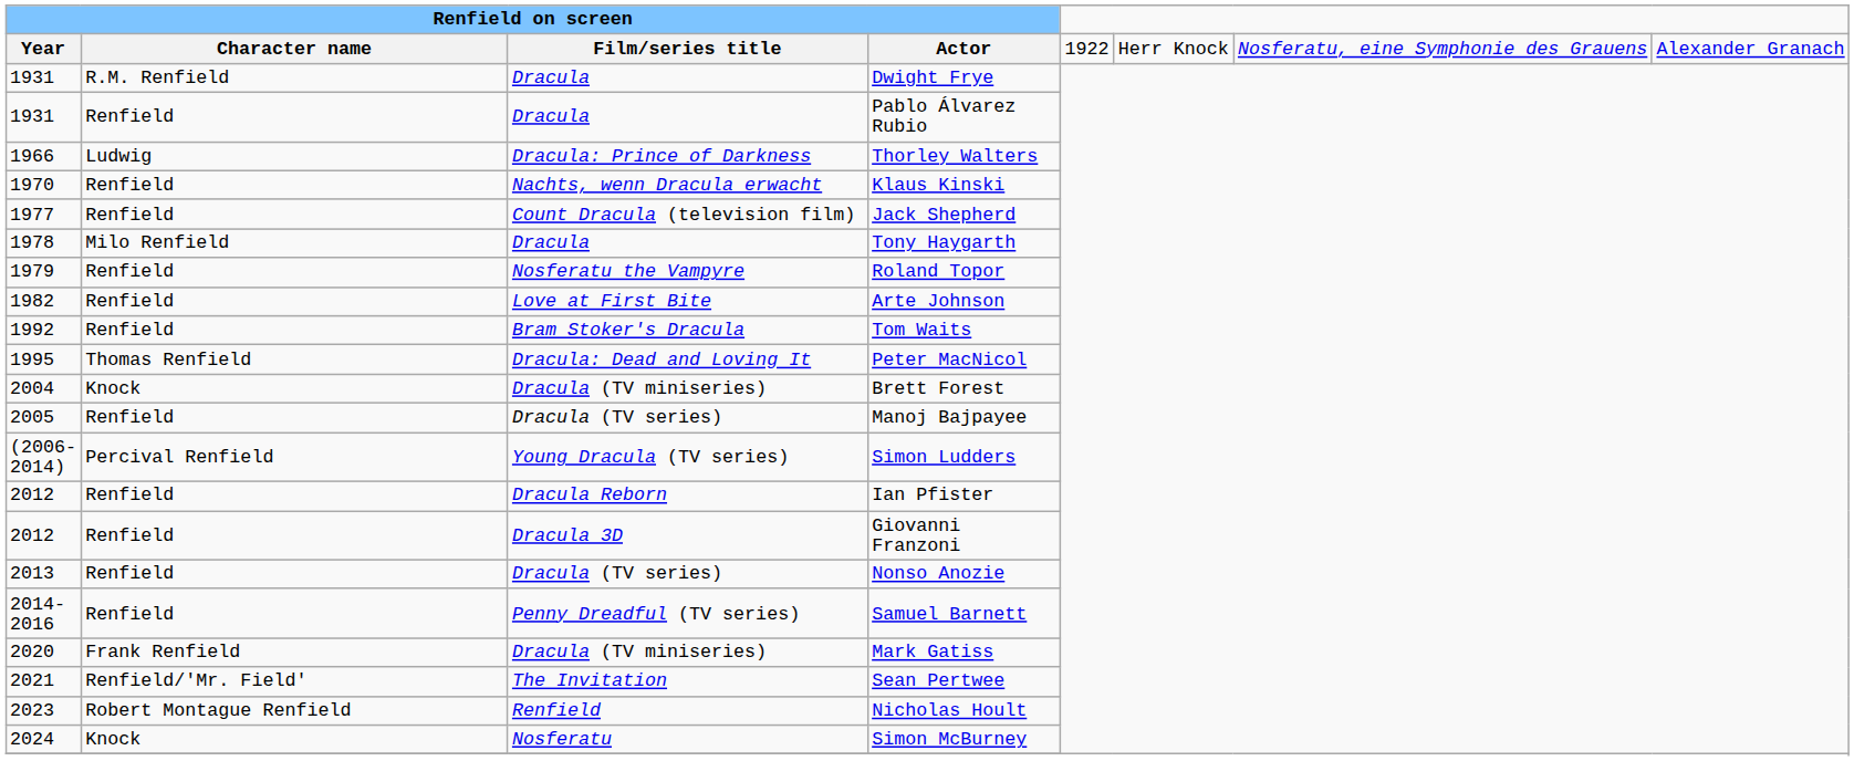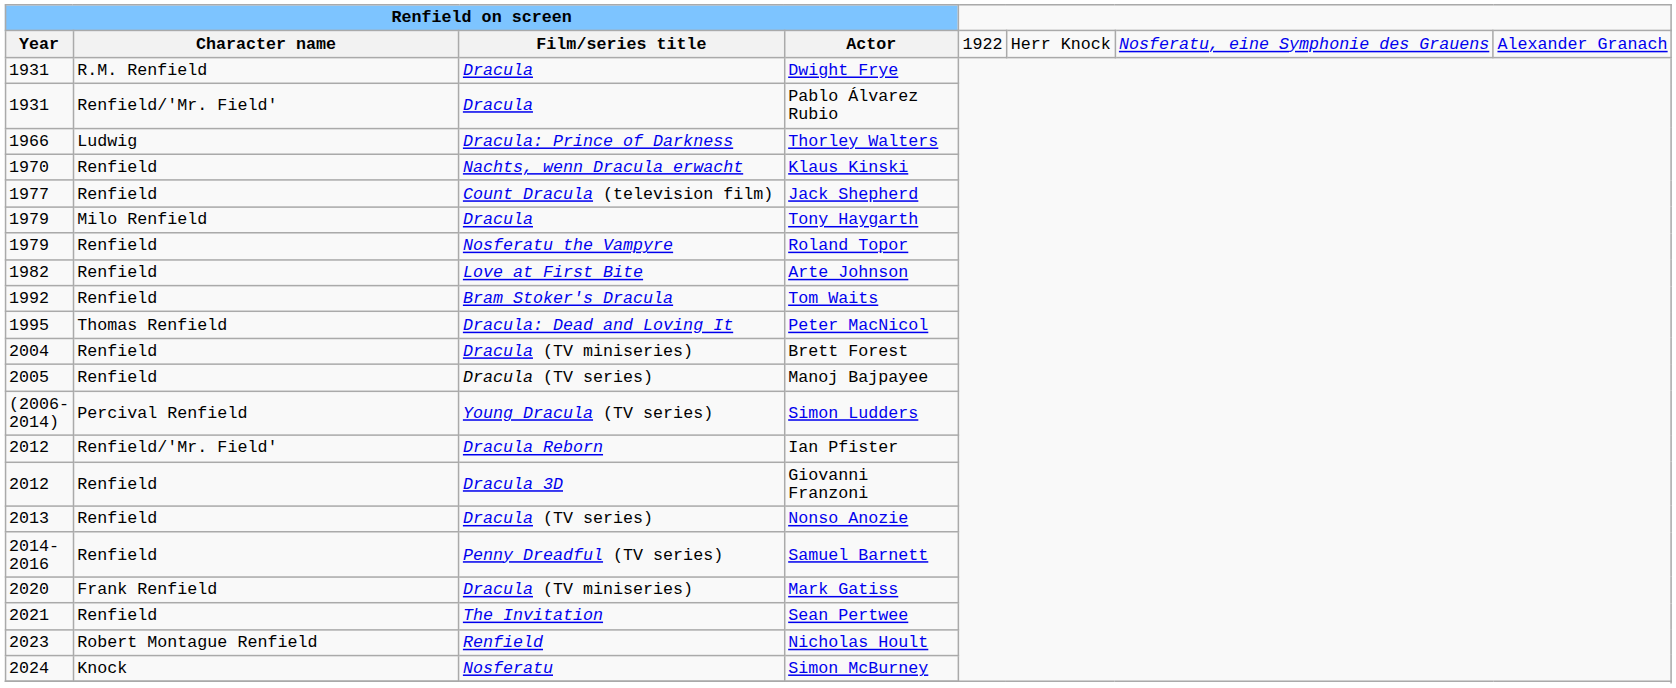Pablo Álvarez Rubio | Renfield on screen / Character name: Renfield -> Renfield/'Mr. Field'
Tony Haygarth | Renfield on screen / Year: 1978 -> 1979
Brett Forest | Renfield on screen / Character name: Knock -> Renfield
Ian Pfister | Renfield on screen / Character name: Renfield -> Renfield/'Mr. Field'
Sean Pertwee | Renfield on screen / Character name: Renfield/'Mr. Field' -> Renfield
